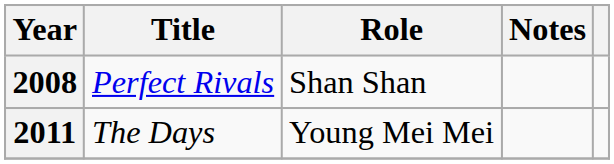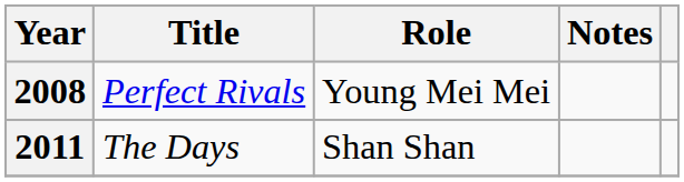2008 | Role: Shan Shan -> Young Mei Mei
2011 | Role: Young Mei Mei -> Shan Shan
